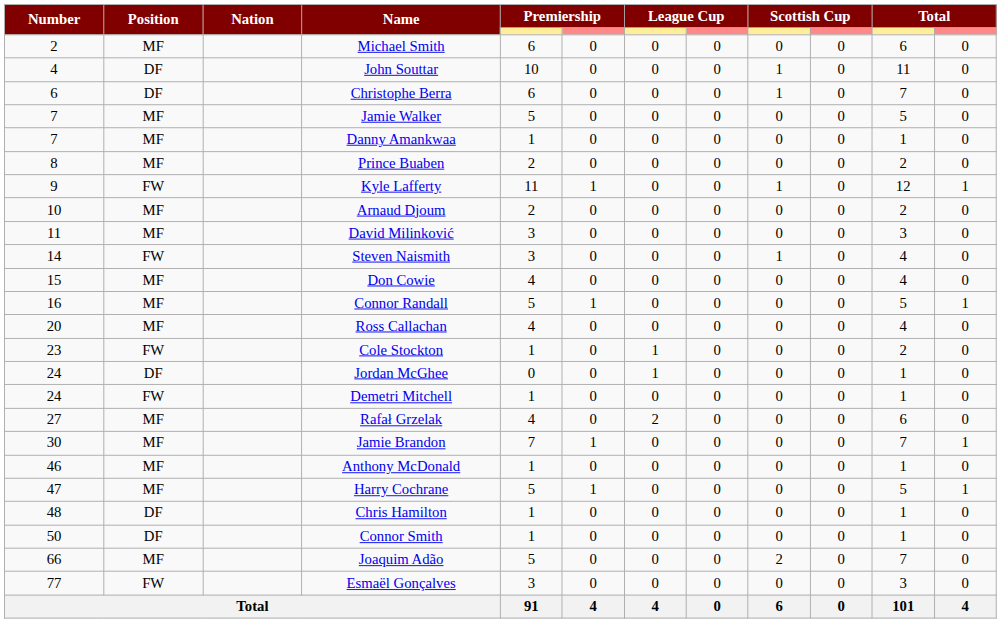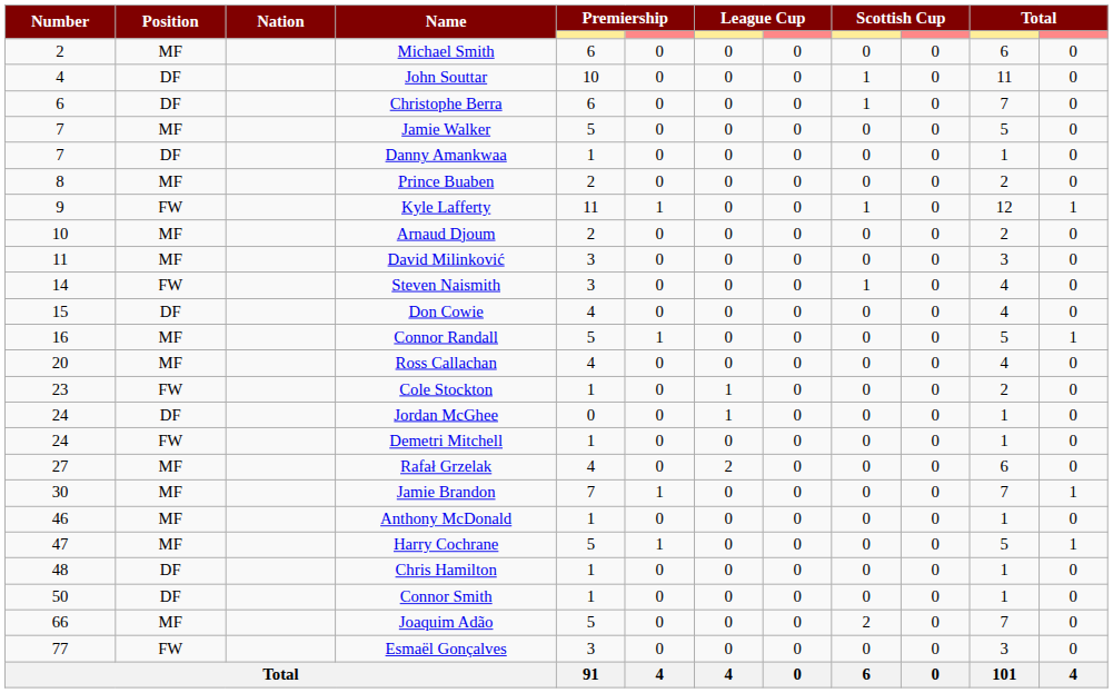Danny Amankwaa | Position: MF -> DF
Don Cowie | Position: MF -> DF
